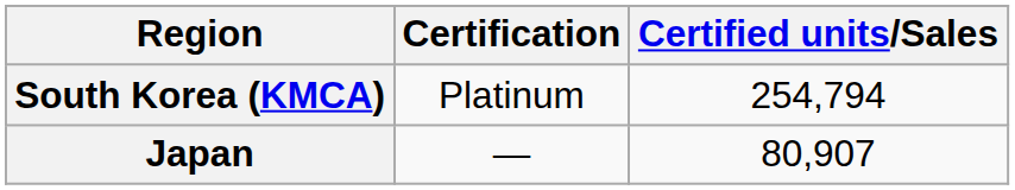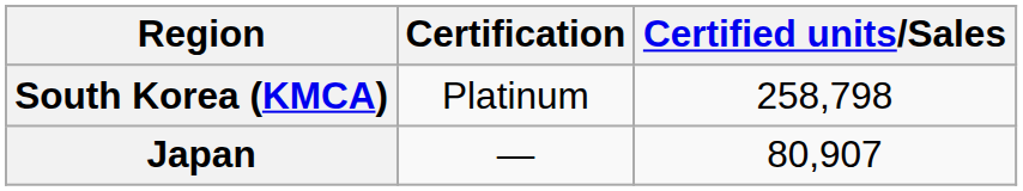South Korea (KMCA) | Certified units/Sales: 254,794 -> 258,798
